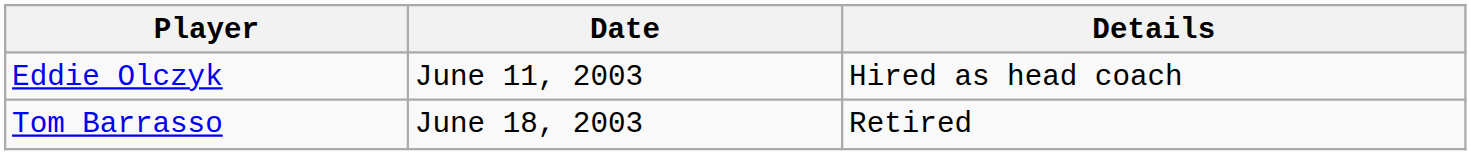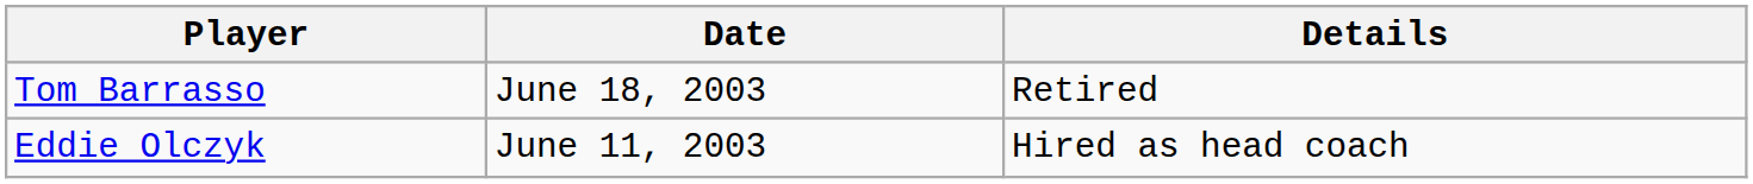rows swapped: Eddie Olczyk <-> Tom Barrasso
